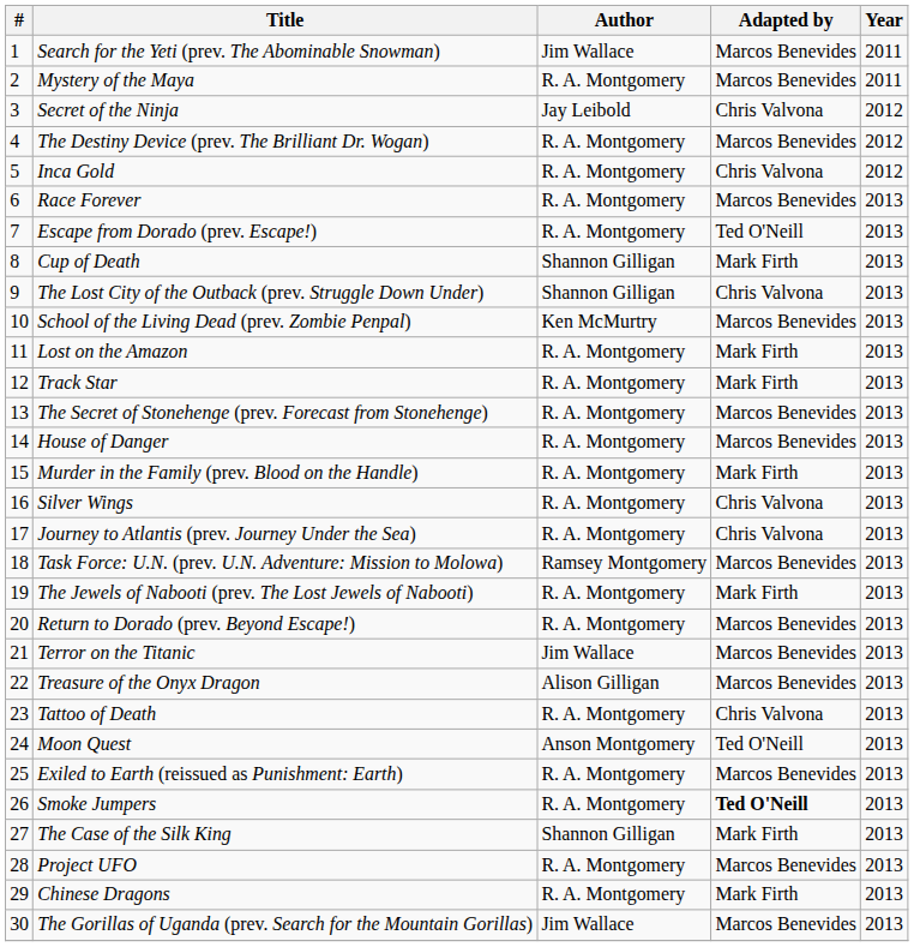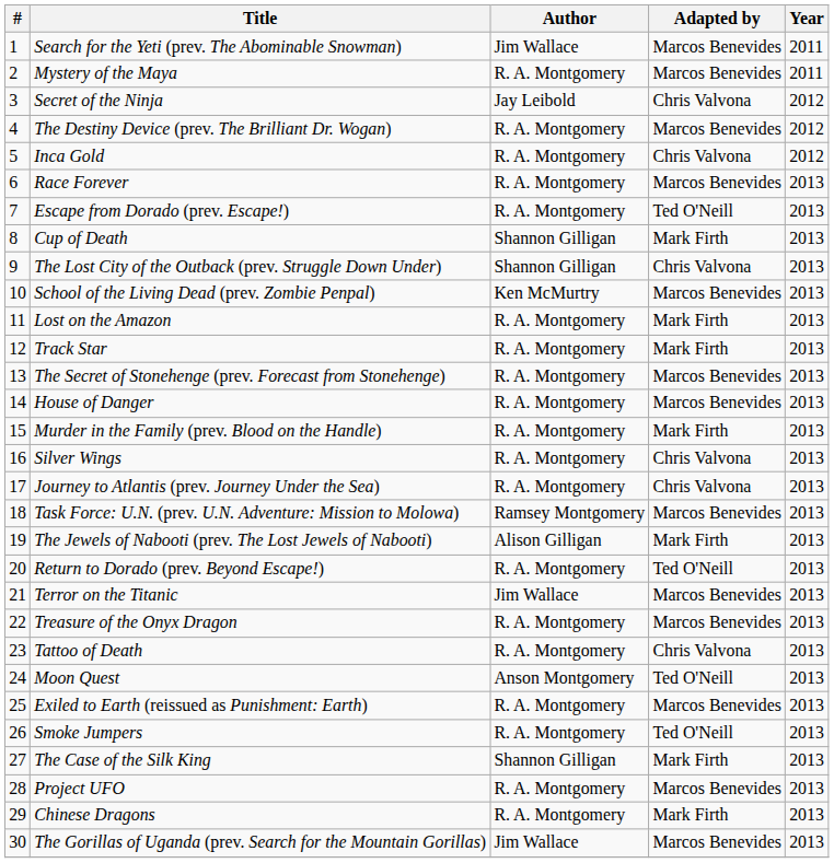The Jewels of Nabooti (prev. The Lost Jewels of Nabooti) | Author: R. A. Montgomery -> Alison Gilligan
Return to Dorado (prev. Beyond Escape!) | Adapted by: Marcos Benevides -> Ted O'Neill
Treasure of the Onyx Dragon | Author: Alison Gilligan -> R. A. Montgomery
Smoke Jumpers | Adapted by: bold -> normal
